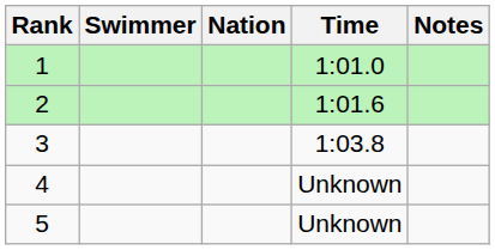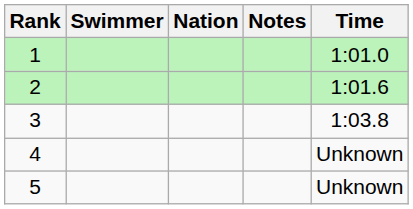columns swapped: Time <-> Notes
